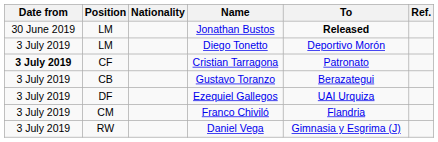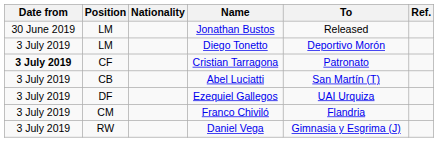Jonathan Bustos | To: bold -> normal
+ row: 3 July 2019 | CB | Abel Luciatti | San Martín (T)
- row: 3 July 2019 | CB | Gustavo Toranzo | Berazategui
